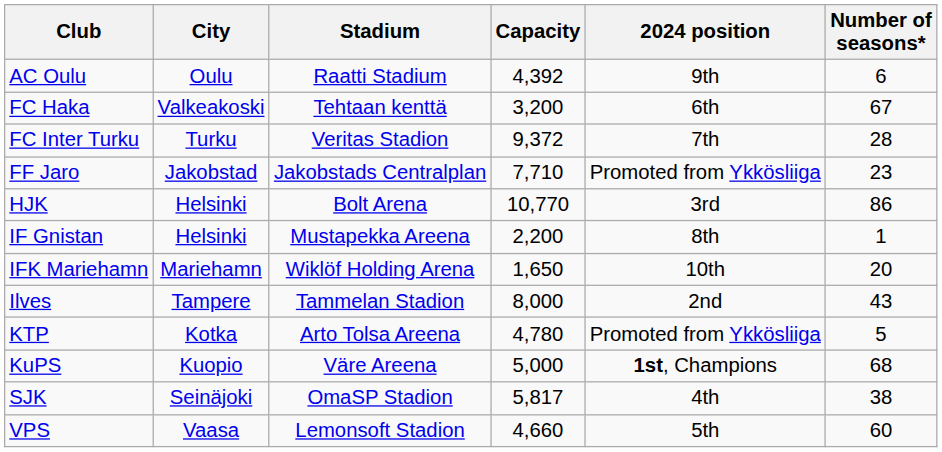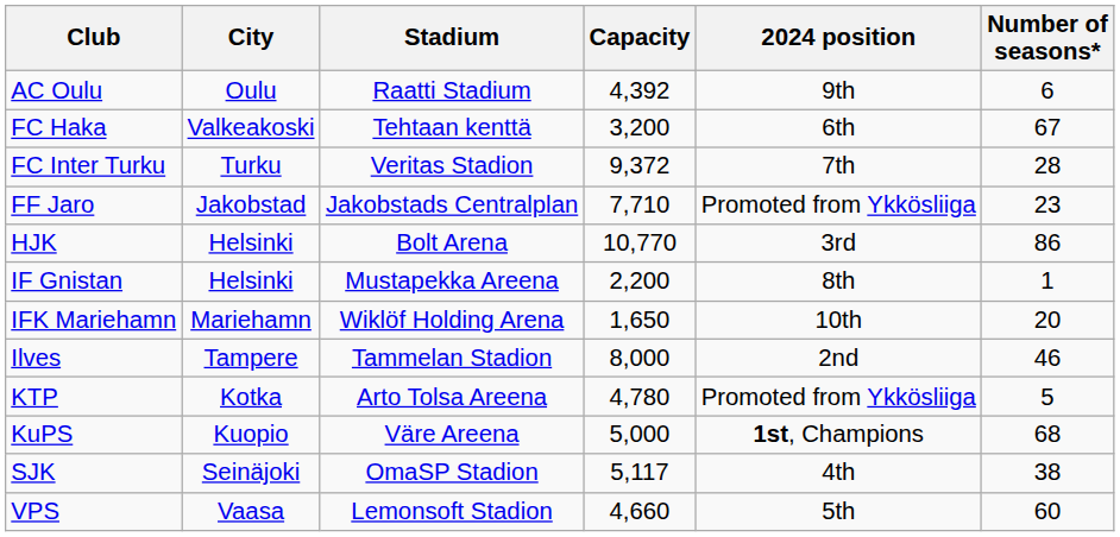Ilves | Number of seasons*: 43 -> 46
SJK | Capacity: 5,817 -> 5,117
